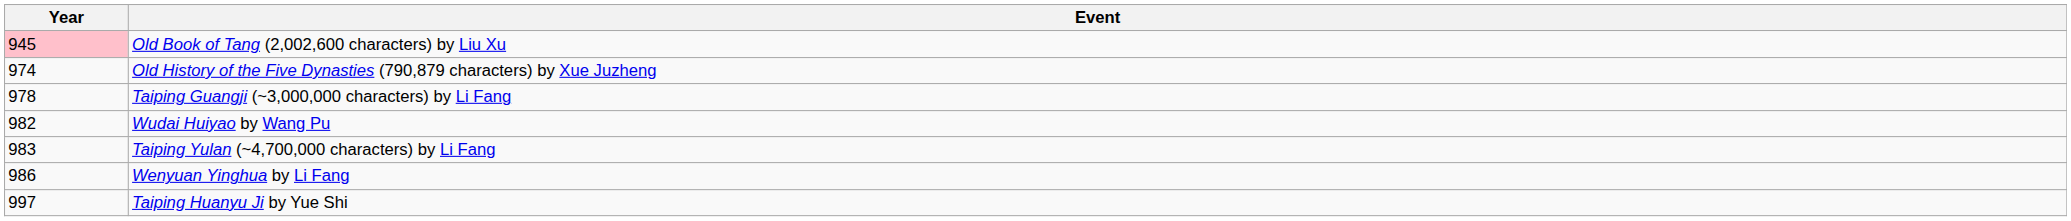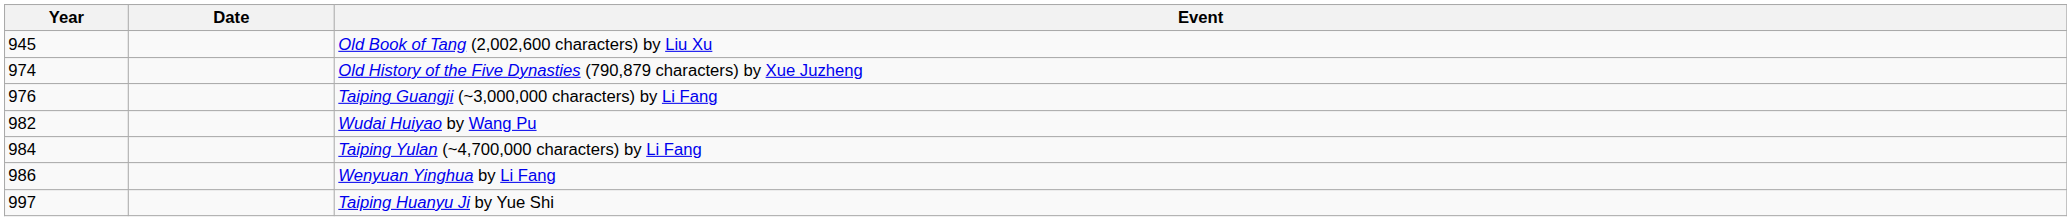+ column: Date
Old Book of Tang (2,002,600 characters) by Liu Xu | Year: pink background -> no background
Taiping Guangji (~3,000,000 characters) by Li Fang | Year: 978 -> 976
Taiping Yulan (~4,700,000 characters) by Li Fang | Year: 983 -> 984
